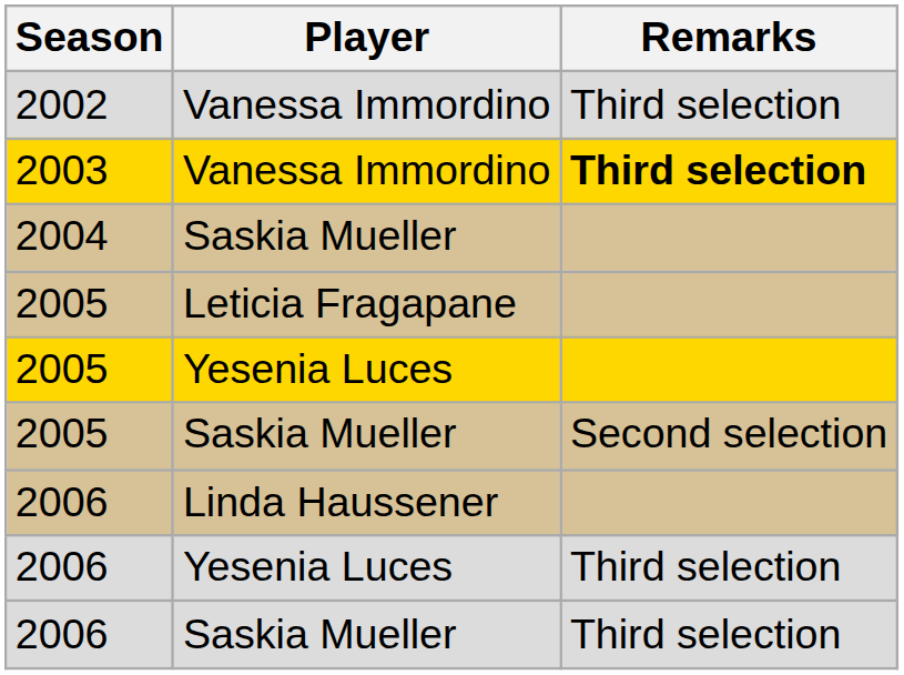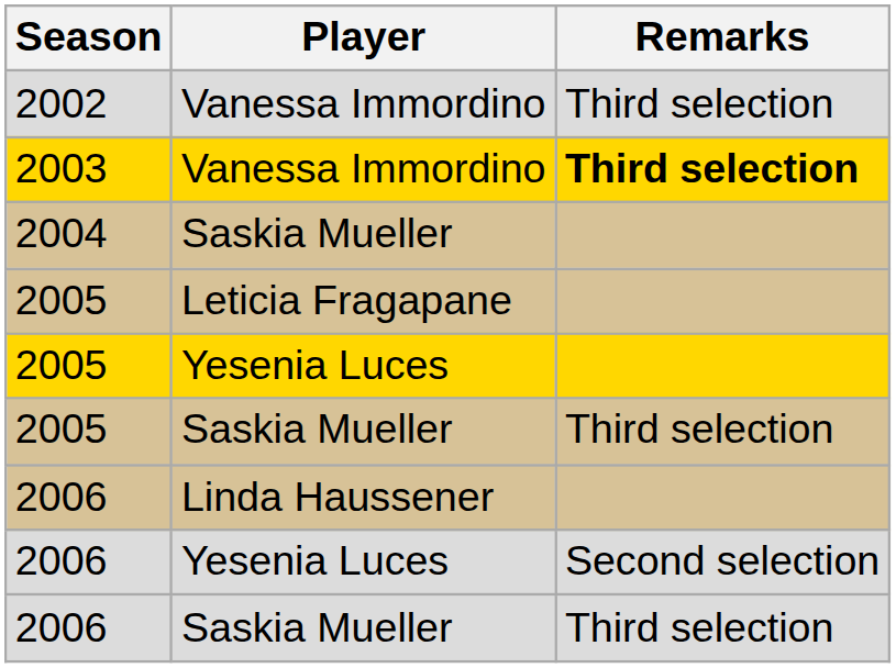2005 / Saskia Mueller | Remarks: Second selection -> Third selection
2006 / Yesenia Luces | Remarks: Third selection -> Second selection
